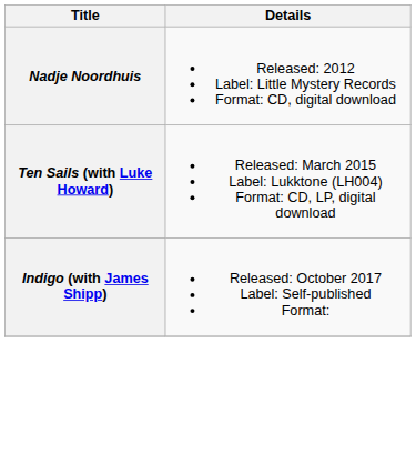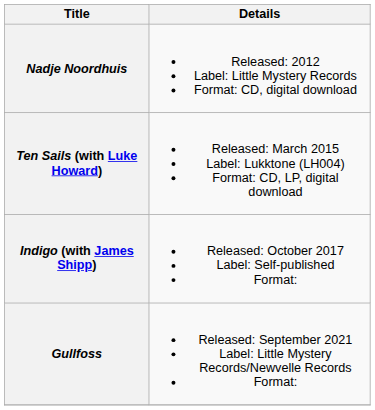+ row: Gullfoss | Released: September 2021 Label: Little Mystery Records/Newvelle Records Format:
